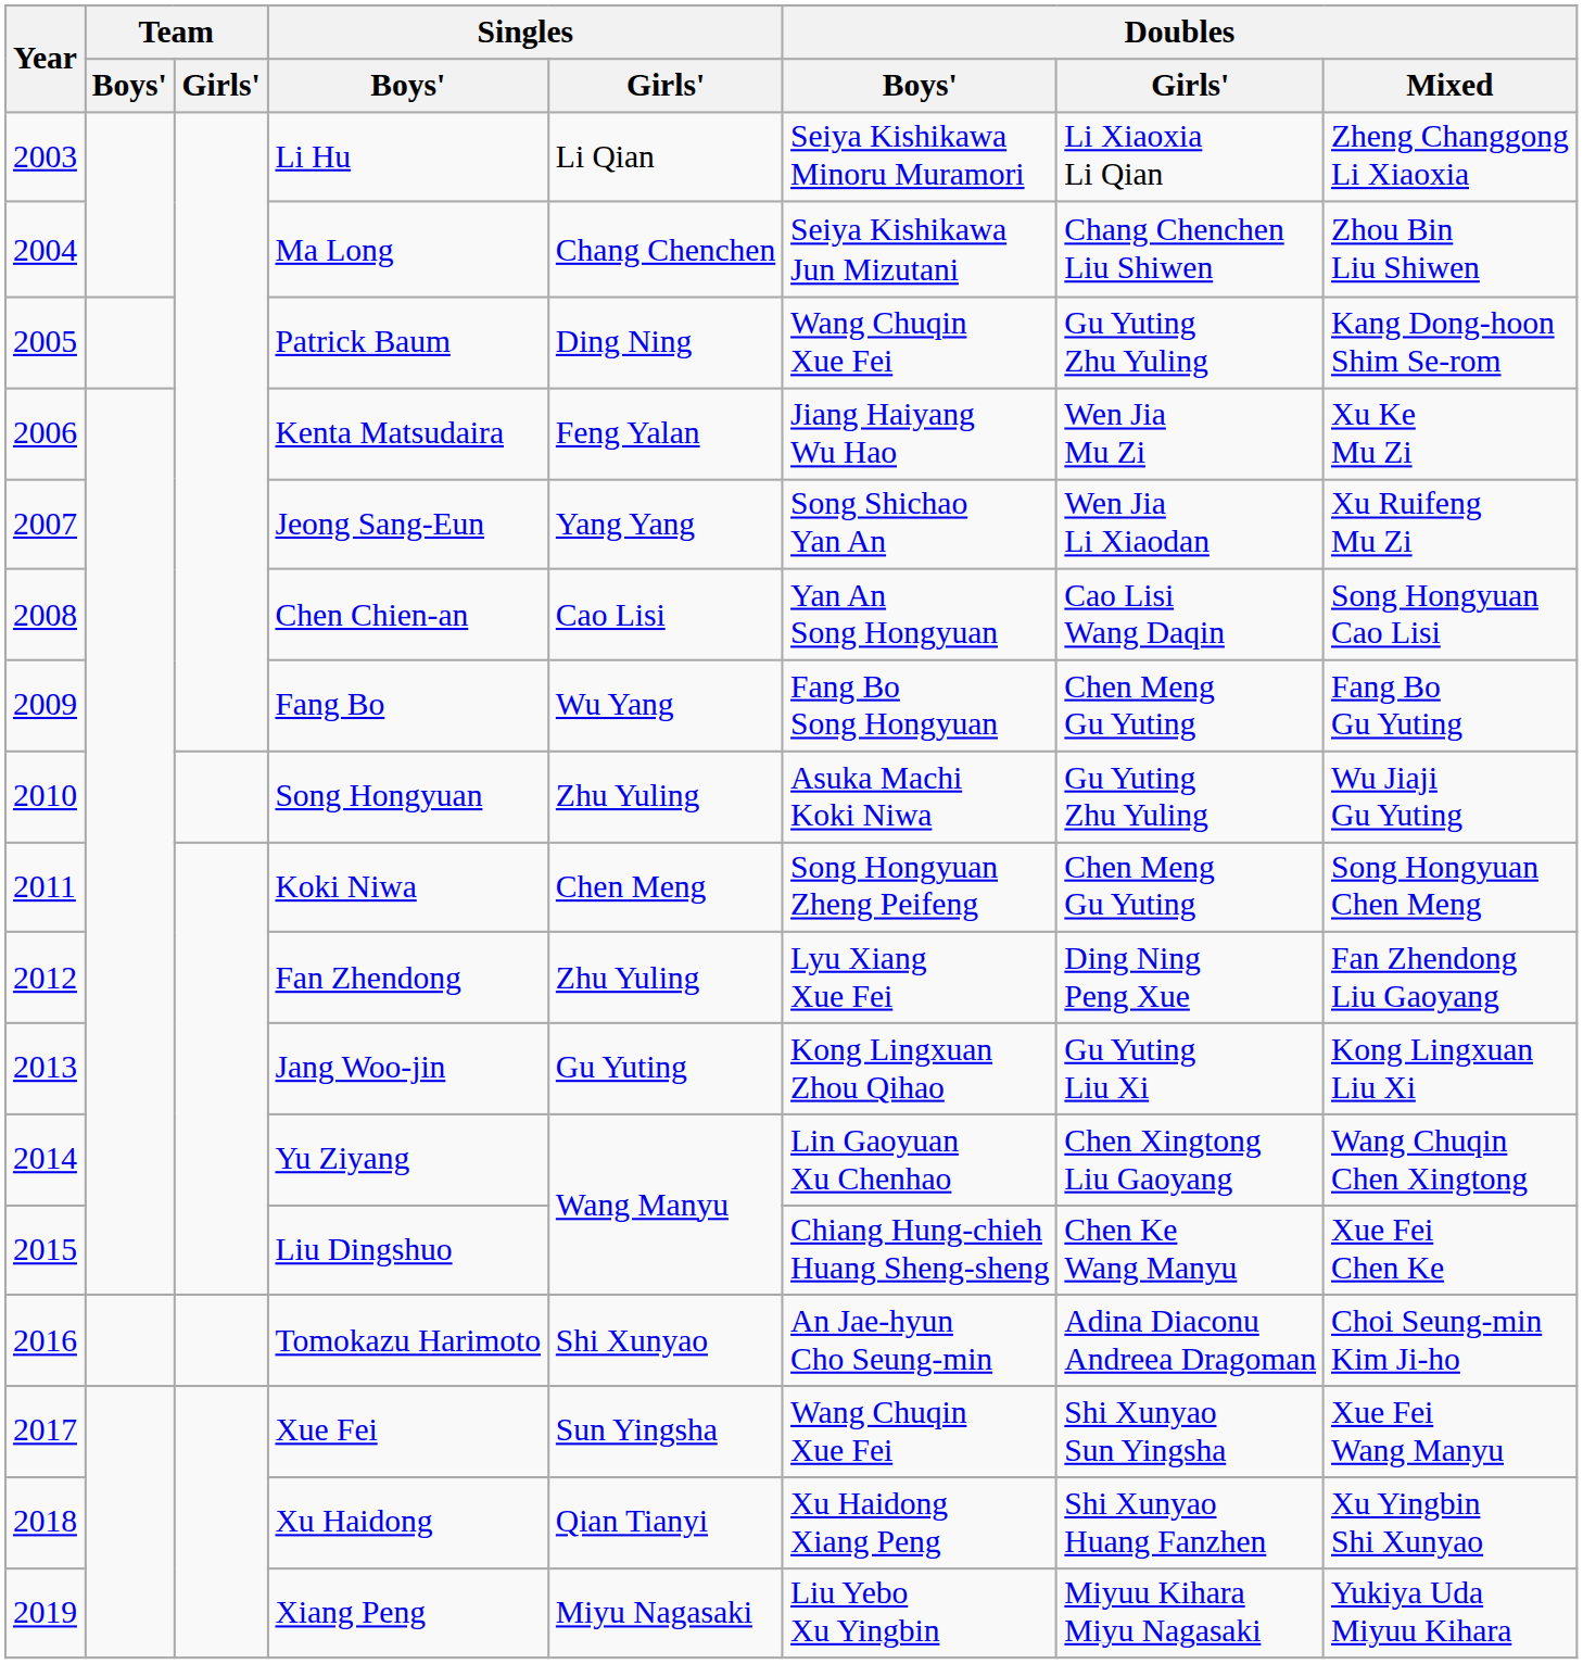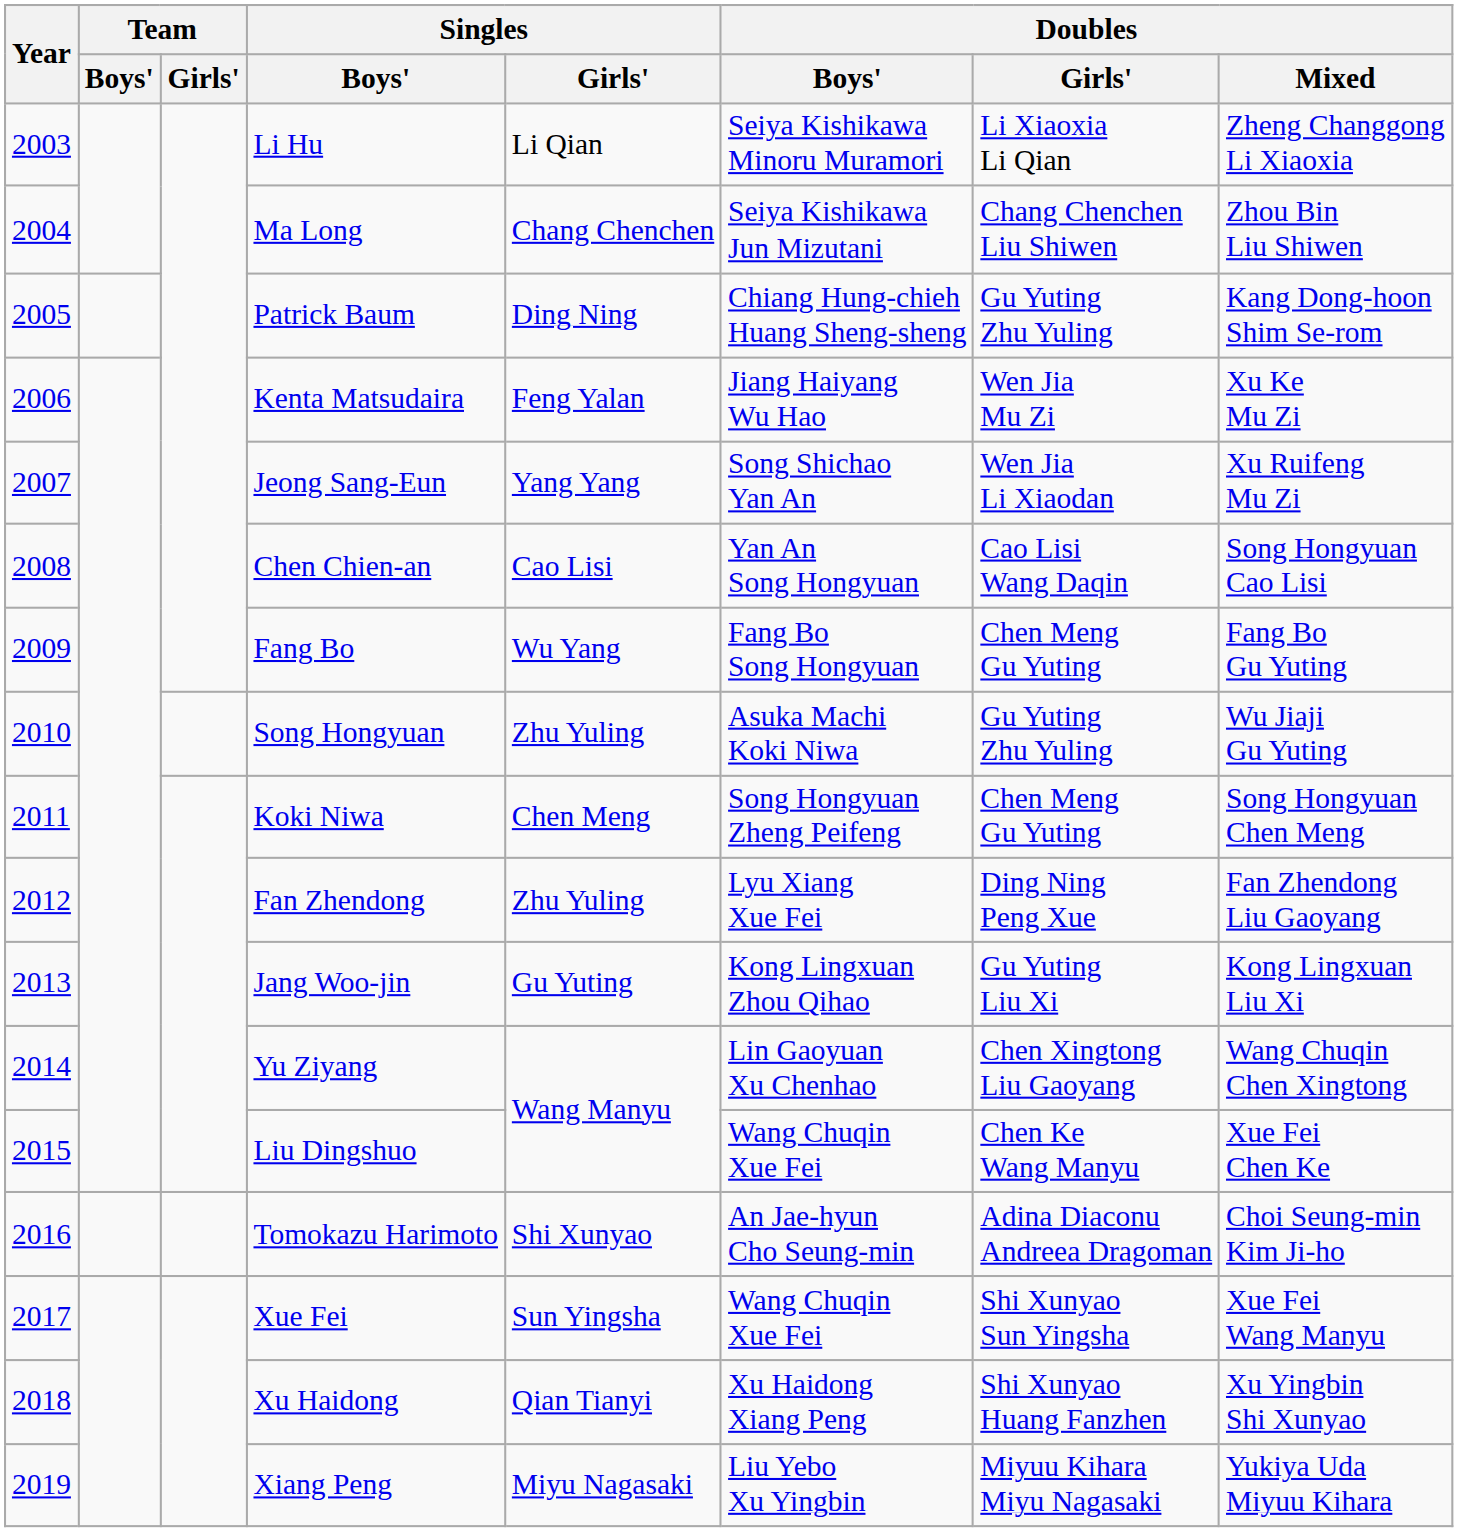Patrick Baum | Doubles / Boys': Wang Chuqin Xue Fei -> Chiang Hung-chieh Huang Sheng-sheng
Liu Dingshuo | Doubles / Boys': Chiang Hung-chieh Huang Sheng-sheng -> Wang Chuqin Xue Fei
